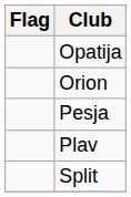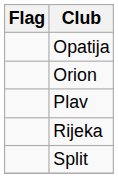- row: Pesja
+ row: Rijeka
